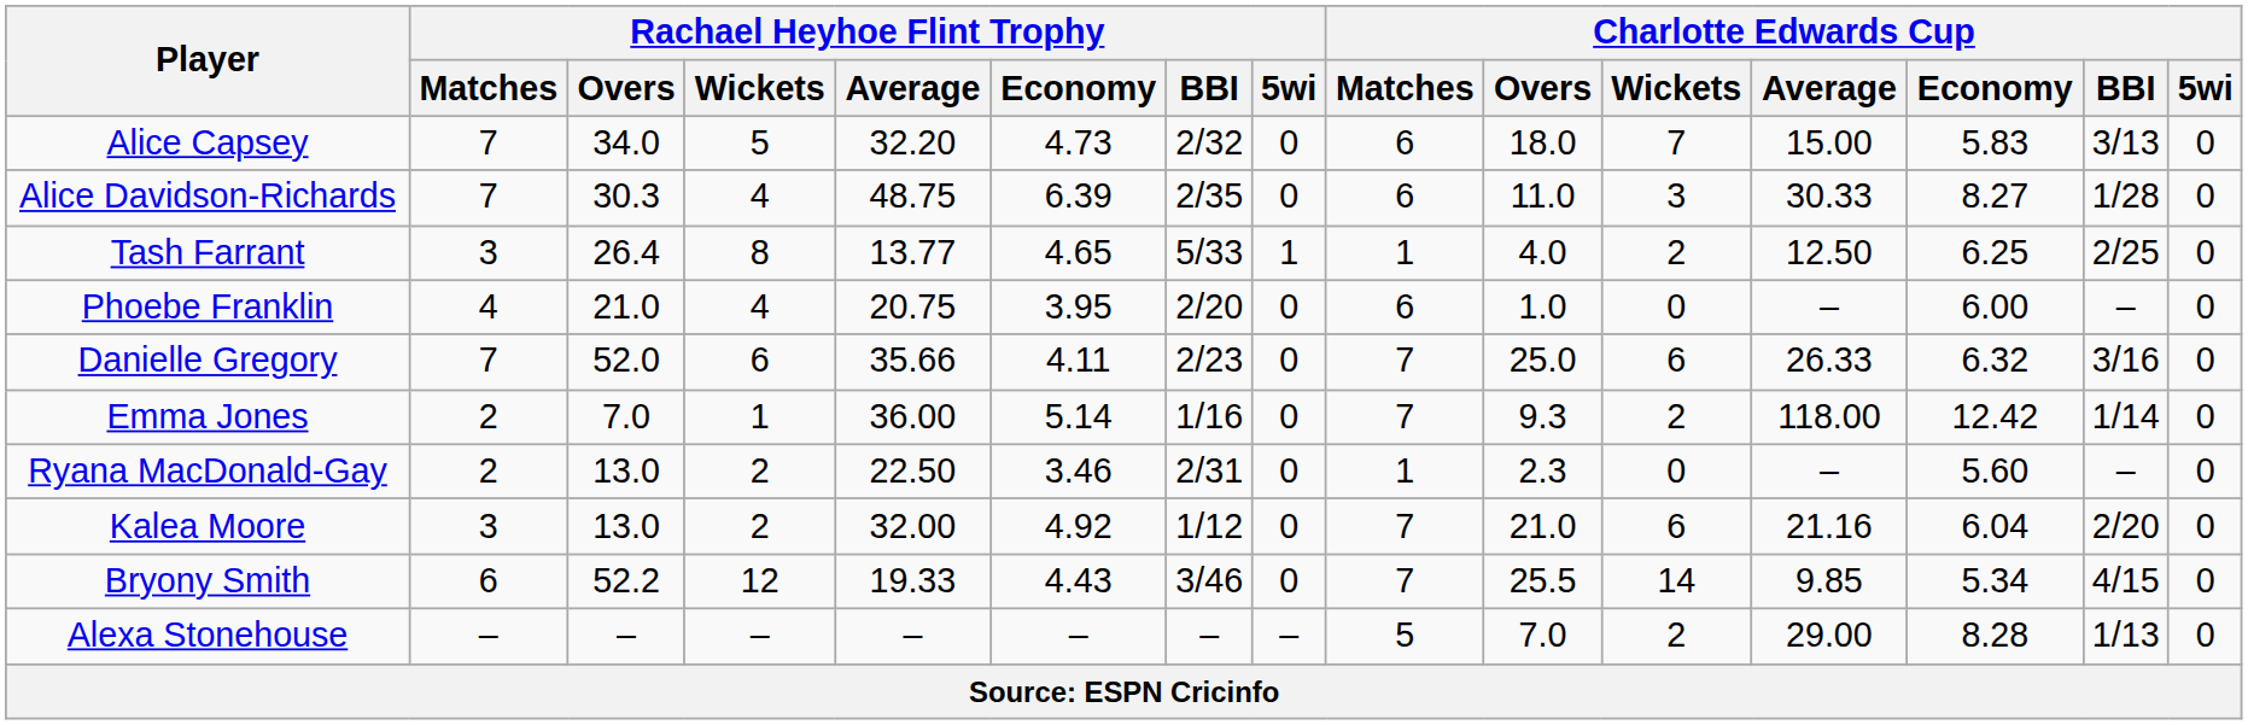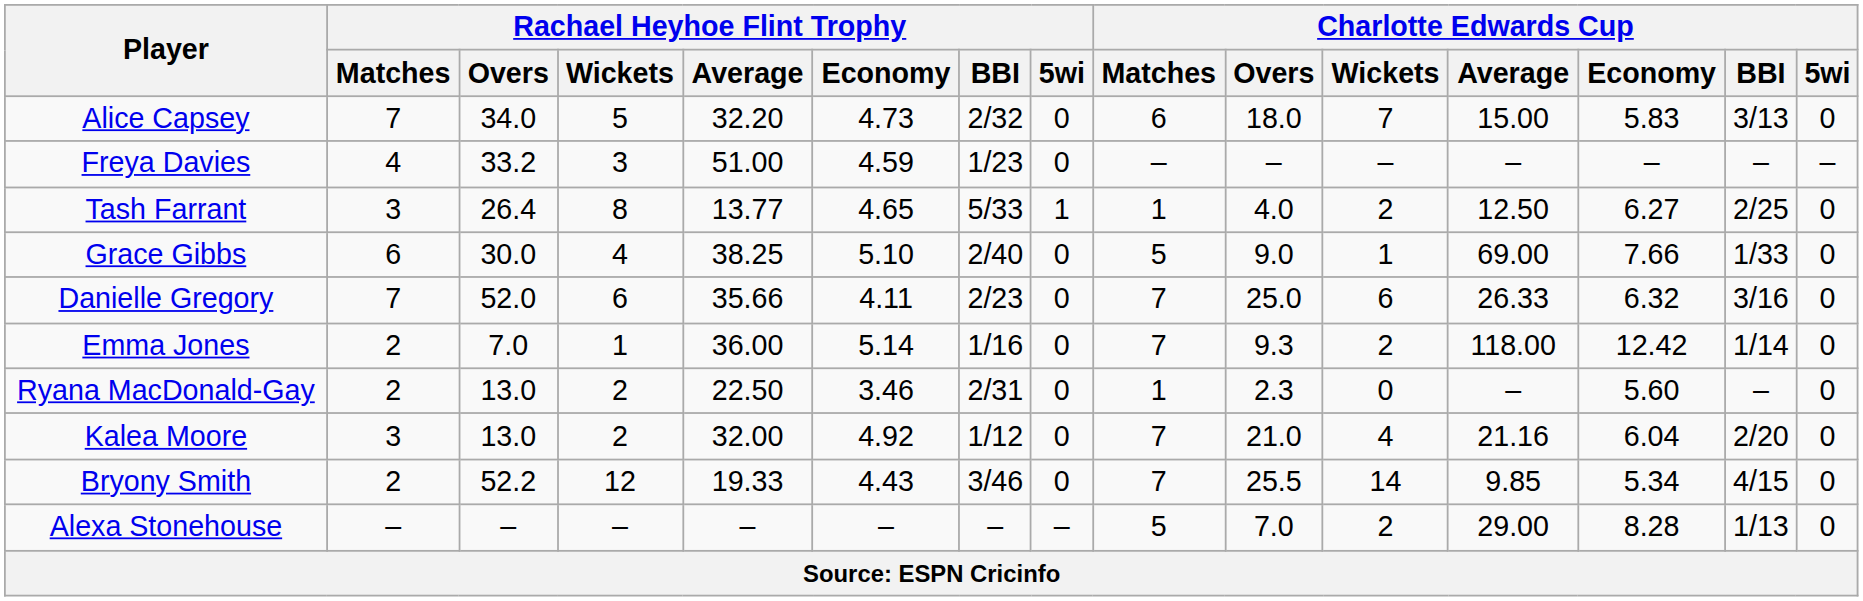- row: Alice Davidson-Richards | 7 | 30.3 | 4 | 48.75 | 6.39 | 2/35 | 0 | 6 | 11.0 | 3 | 30.33 | 8.27 | 1/28 | 0
+ row: Freya Davies | 4 | 33.2 | 3 | 51.00 | 4.59 | 1/23 | 0 | – | – | – | – | – | – | –
Tash Farrant | Charlotte Edwards Cup / Economy: 6.25 -> 6.27
- row: Phoebe Franklin | 4 | 21.0 | 4 | 20.75 | 3.95 | 2/20 | 0 | 6 | 1.0 | 0 | – | 6.00 | – | 0
+ row: Grace Gibbs | 6 | 30.0 | 4 | 38.25 | 5.10 | 2/40 | 0 | 5 | 9.0 | 1 | 69.00 | 7.66 | 1/33 | 0
Kalea Moore | Charlotte Edwards Cup / Wickets: 6 -> 4
Bryony Smith | Rachael Heyhoe Flint Trophy / Matches: 6 -> 2
